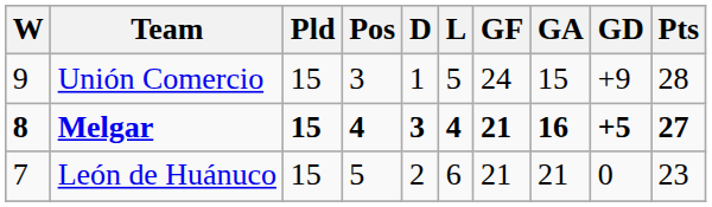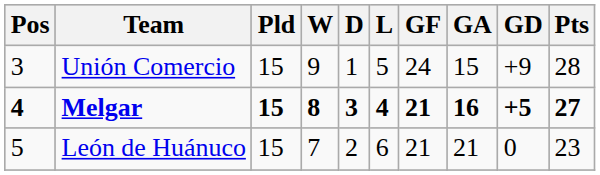columns swapped: Pos <-> W
